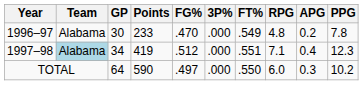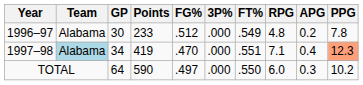1996–97 | FG%: .470 -> .512
1997–98 | FG%: .512 -> .470
1997–98 | PPG: no background -> lightsalmon background
